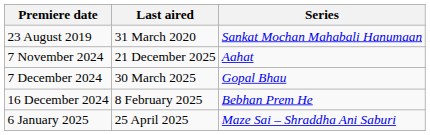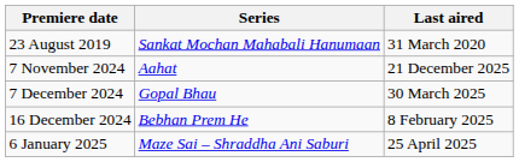columns swapped: Series <-> Last aired
